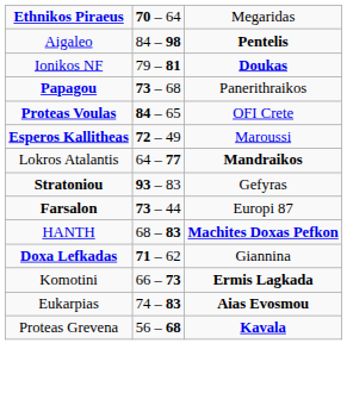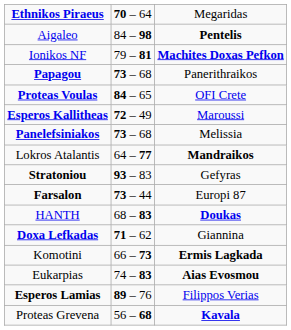Ionikos NF | column 3: Doukas -> Machites Doxas Pefkon
+ row: Panelefsiniakos | 73 – 68 | Melissia
HANTH | column 3: Machites Doxas Pefkon -> Doukas
+ row: Esperos Lamias | 89 – 76 | Filippos Verias
